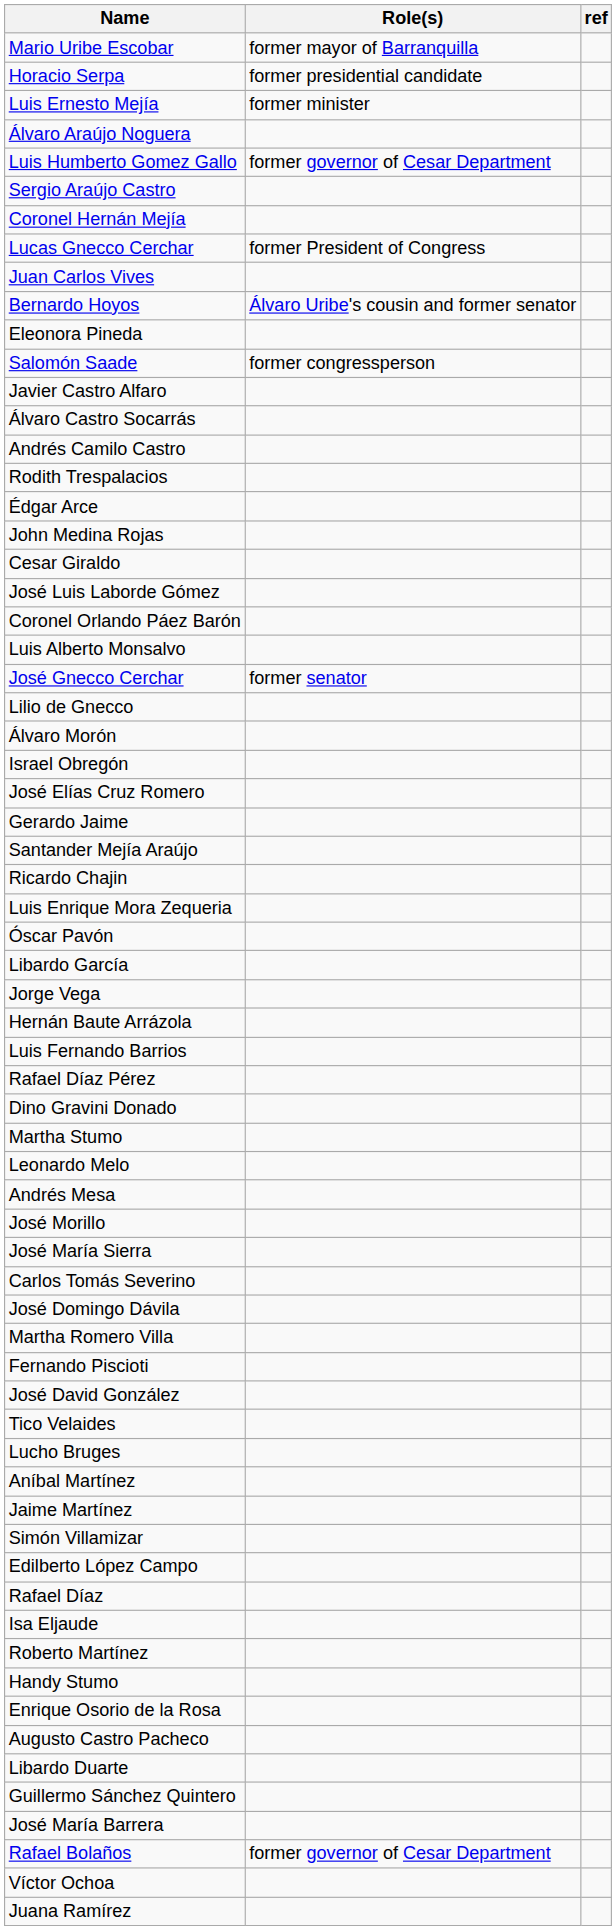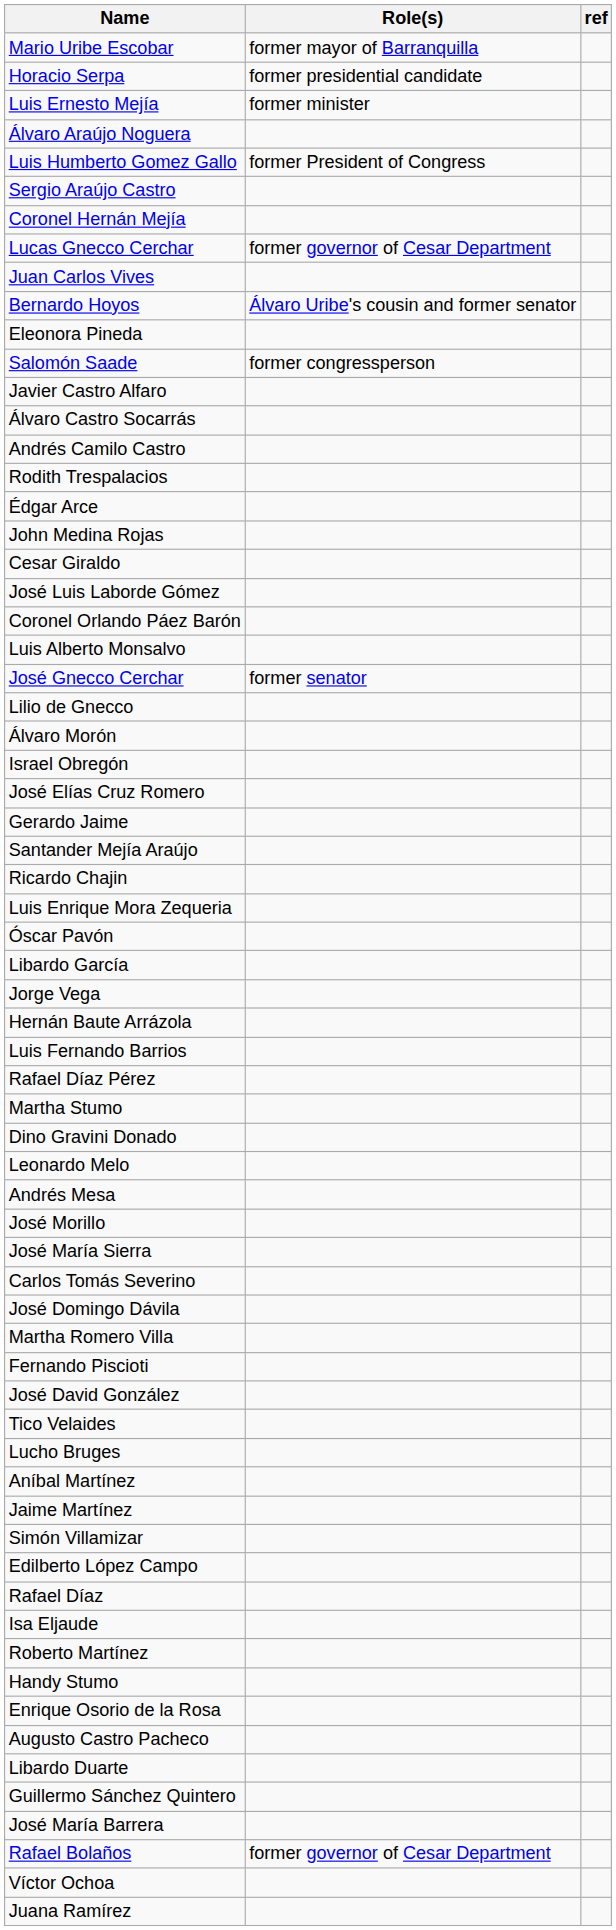Luis Humberto Gomez Gallo | Role(s): former governor of Cesar Department -> former President of Congress
Lucas Gnecco Cerchar | Role(s): former President of Congress -> former governor of Cesar Department
rows swapped: Martha Stumo <-> Dino Gravini Donado
